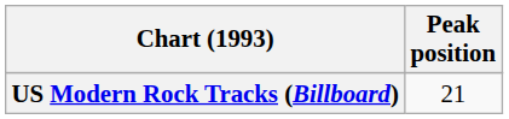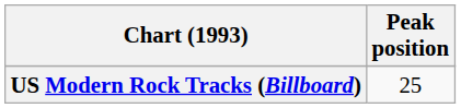US Modern Rock Tracks (Billboard) | Peak position: 21 -> 25
